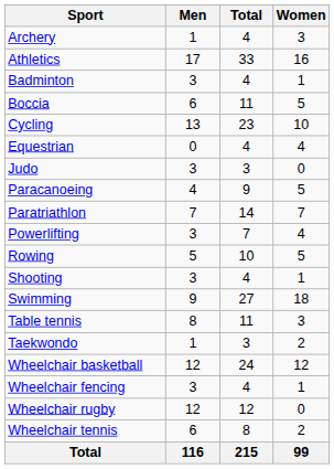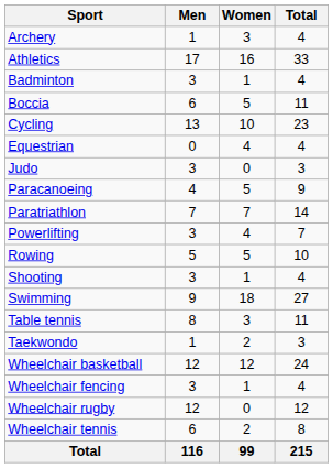columns swapped: Women <-> Total
